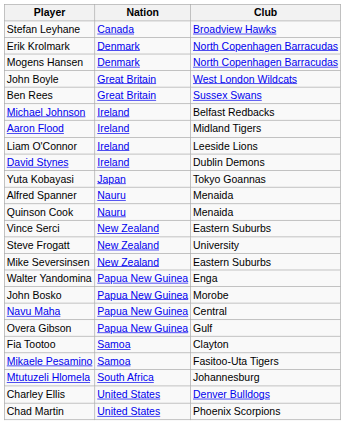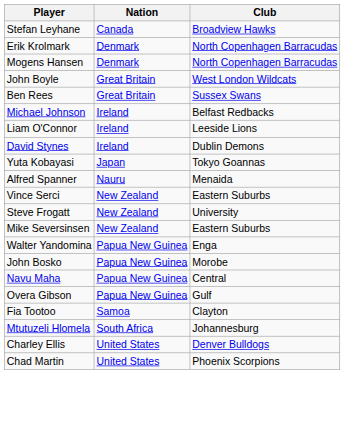- row: Aaron Flood | Ireland | Midland Tigers
- row: Quinson Cook | Nauru | Menaida
- row: Mikaele Pesamino | Samoa | Fasitoo-Uta Tigers
